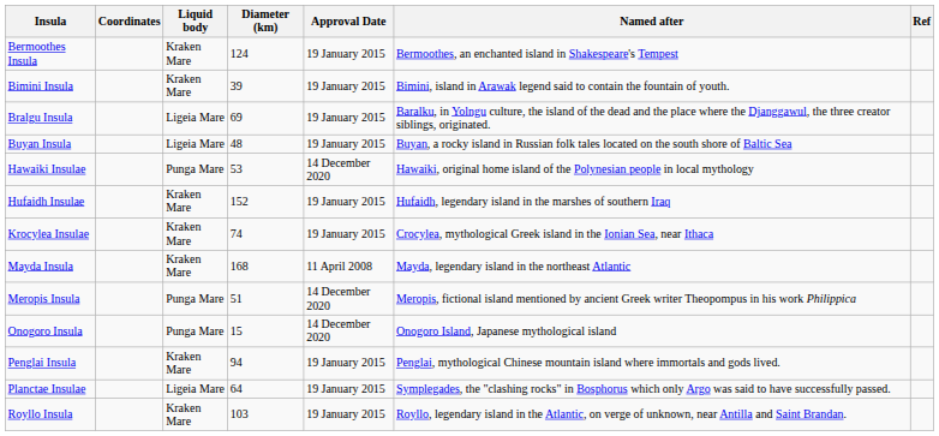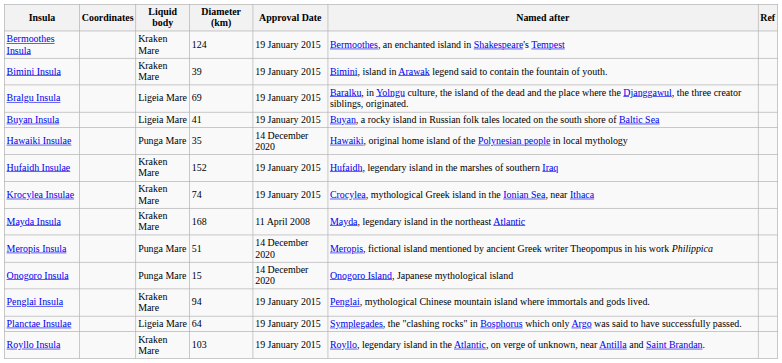Buyan Insula | Diameter (km): 48 -> 41
Hawaiki Insulae | Diameter (km): 53 -> 35
